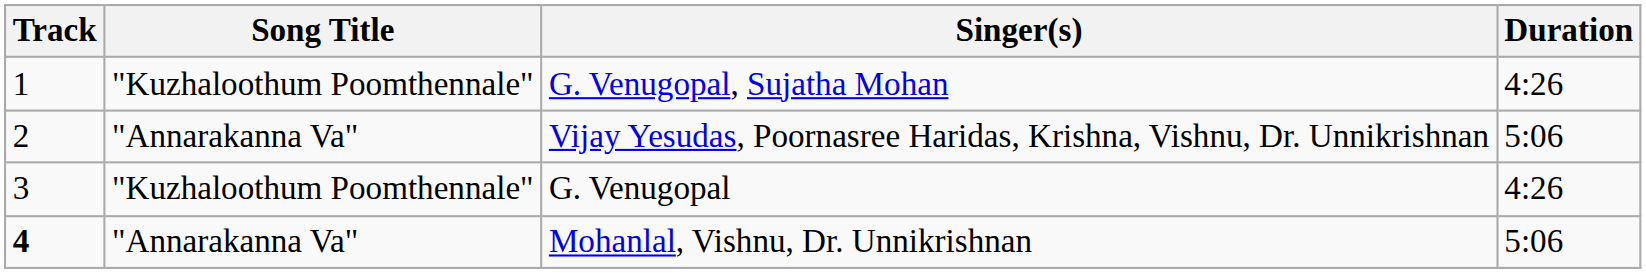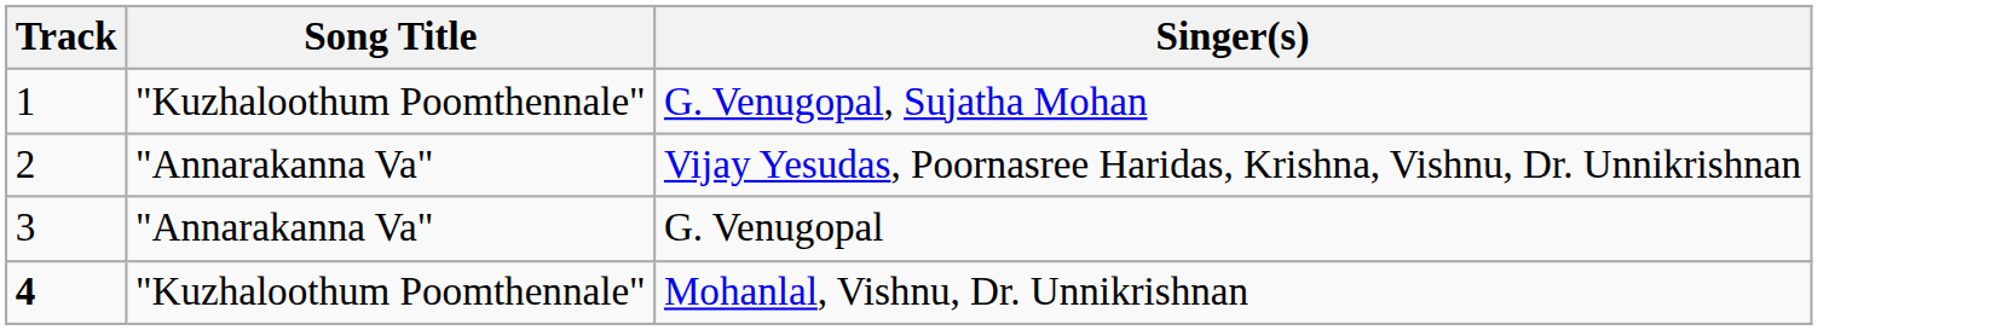- column: Duration | 4:26 | 5:06 | 4:26 | 5:06
G. Venugopal | Song Title: "Kuzhaloothum Poomthennale" -> "Annarakanna Va"
Mohanlal, Vishnu, Dr. Unnikrishnan | Song Title: "Annarakanna Va" -> "Kuzhaloothum Poomthennale"
